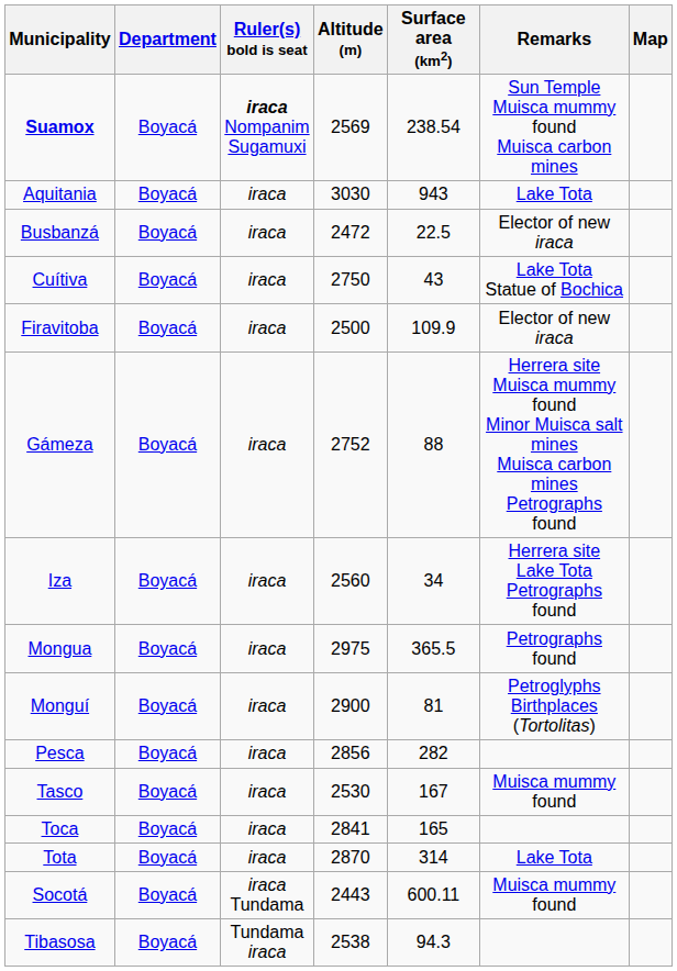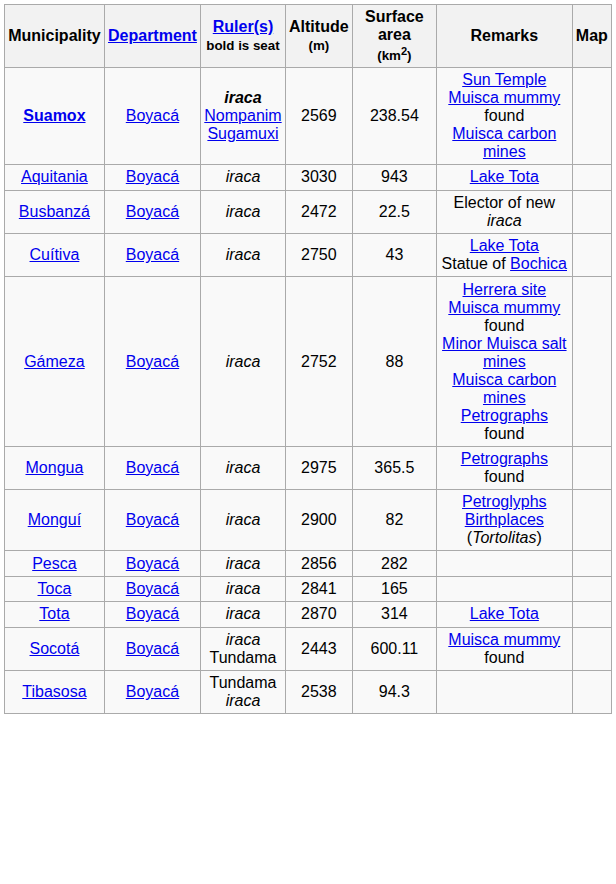- row: Firavitoba | Boyacá | iraca | 2500 | 109.9 | Elector of new iraca
- row: Iza | Boyacá | iraca | 2560 | 34 | Herrera site Lake Tota Petrographs found
Monguí | Surface area (km2): 81 -> 82
- row: Tasco | Boyacá | iraca | 2530 | 167 | Muisca mummy found
